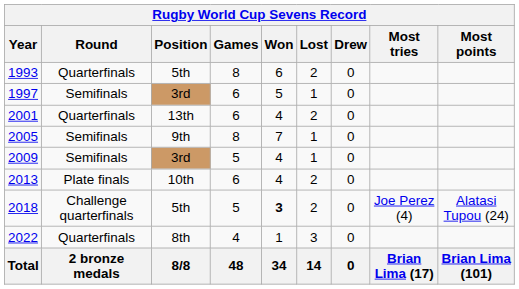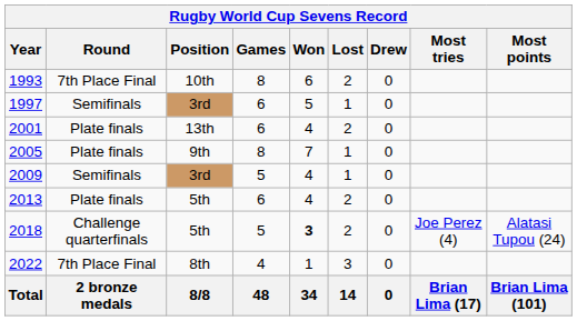1993 | Round: Quarterfinals -> 7th Place Final
1993 | Position: 5th -> 10th
2001 | Round: Quarterfinals -> Plate finals
2005 | Round: Semifinals -> Plate finals
2013 | Position: 10th -> 5th
2022 | Round: Quarterfinals -> 7th Place Final
